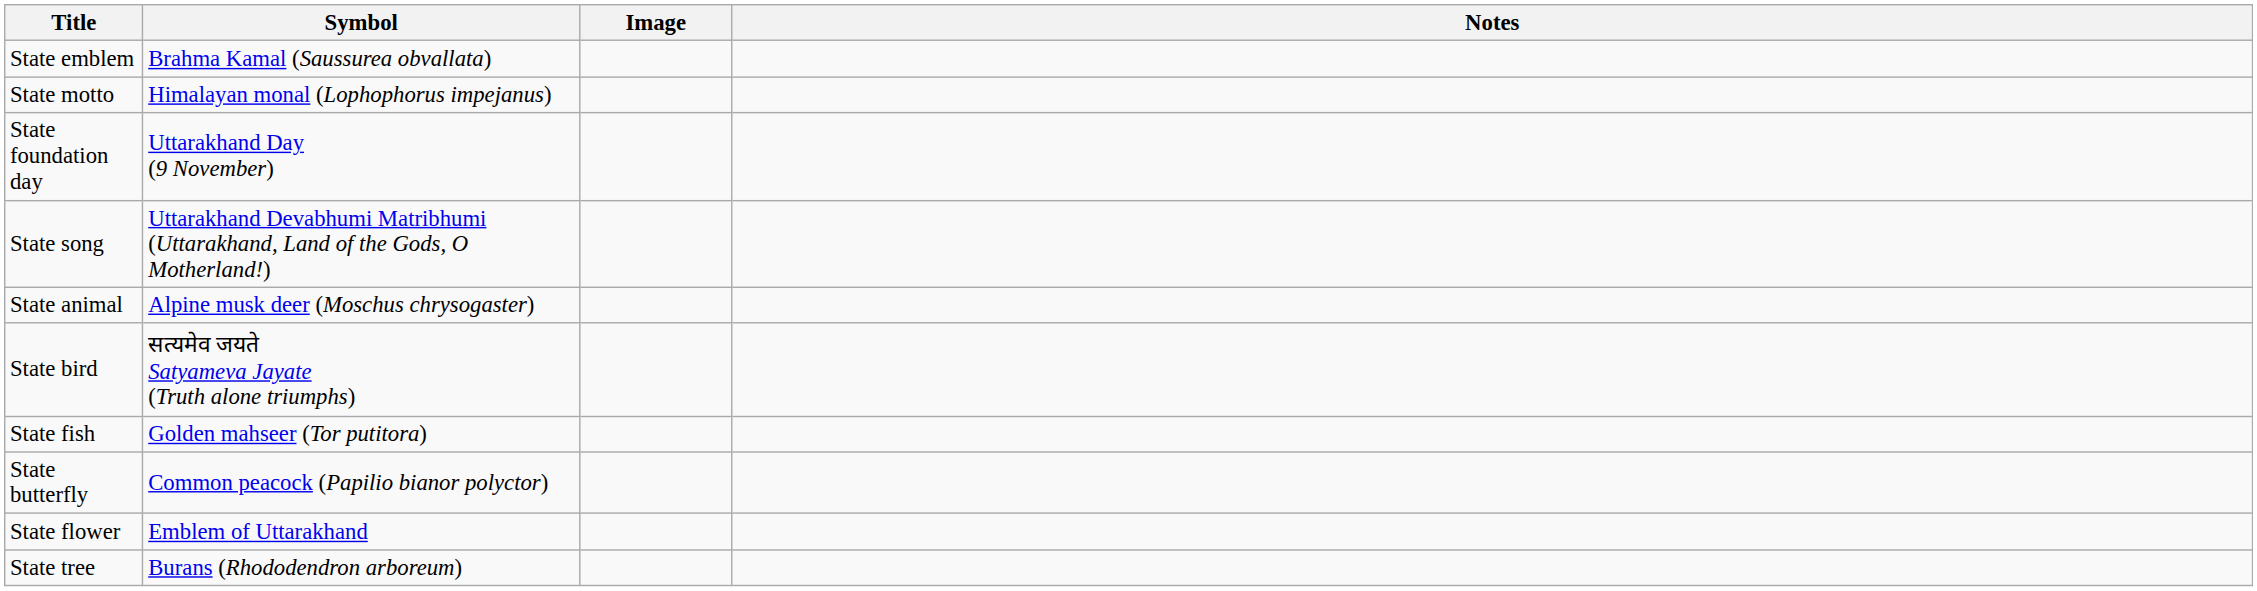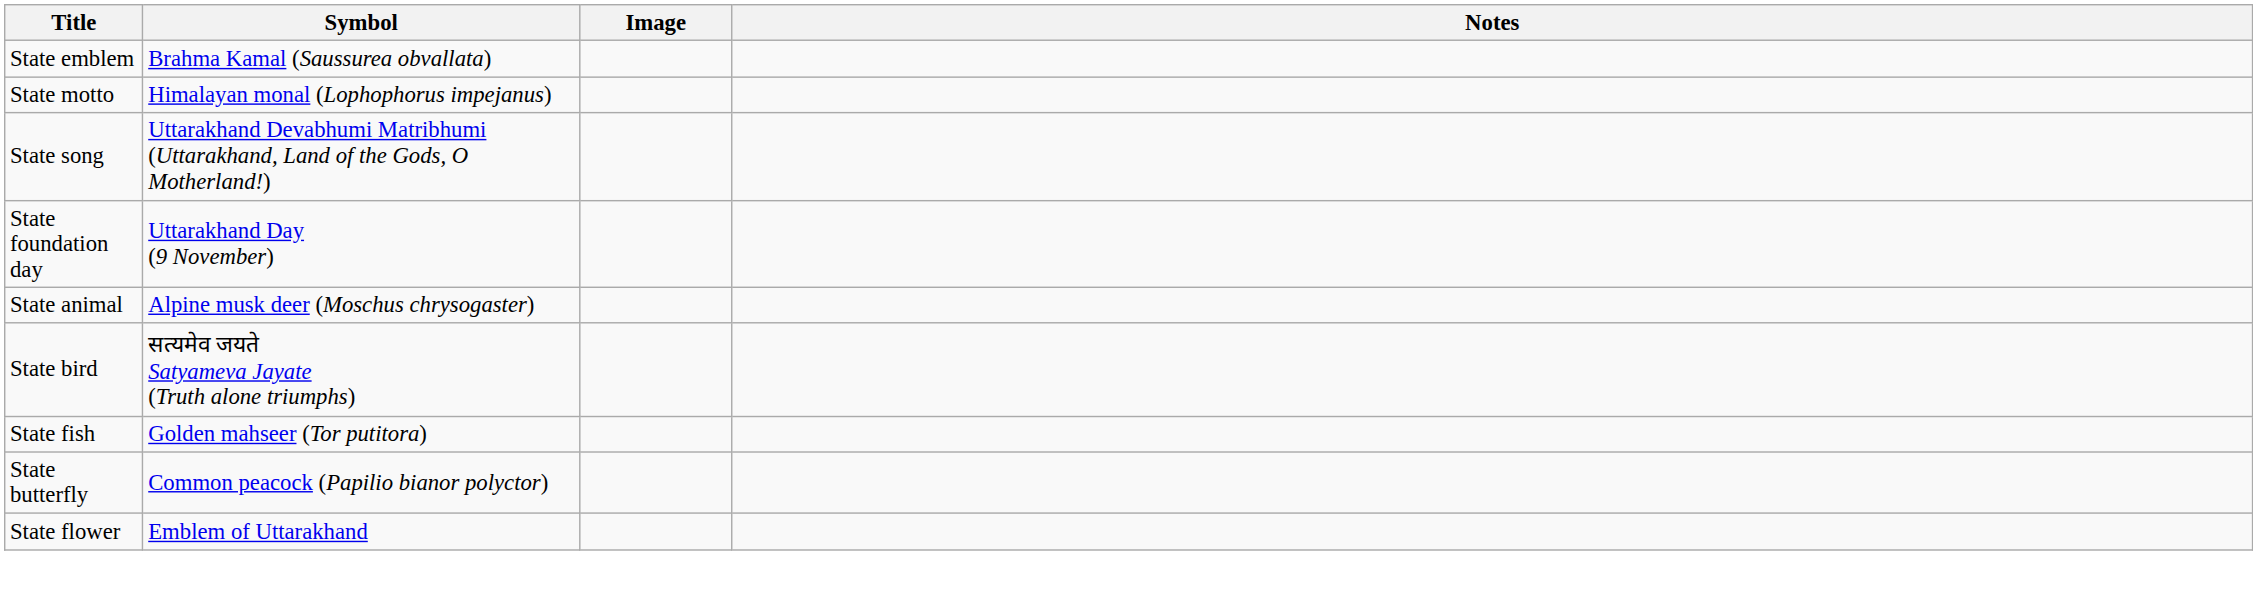rows swapped: State song <-> State foundation day
- row: State tree | Burans (Rhododendron arboreum)
